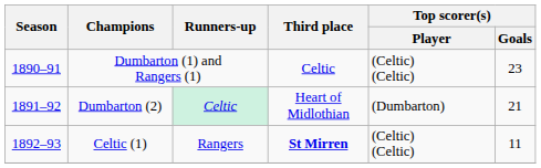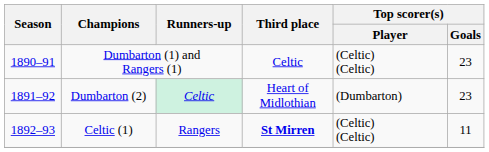Dumbarton (2) | Top scorer(s) / Goals: 21 -> 23
